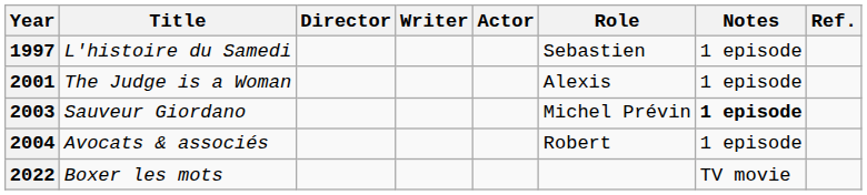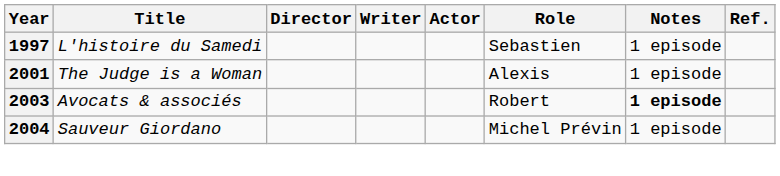2003 | Title: Sauveur Giordano -> Avocats & associés
2003 | Role: Michel Prévin -> Robert
2004 | Title: Avocats & associés -> Sauveur Giordano
2004 | Role: Robert -> Michel Prévin
- row: 2022 | Boxer les mots | TV movie
